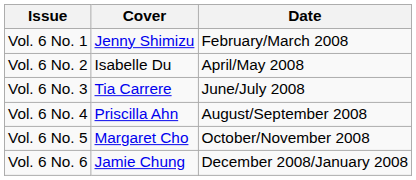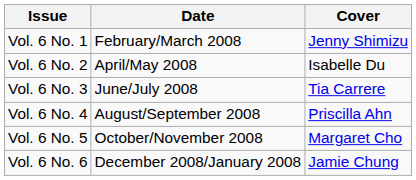columns swapped: Date <-> Cover
